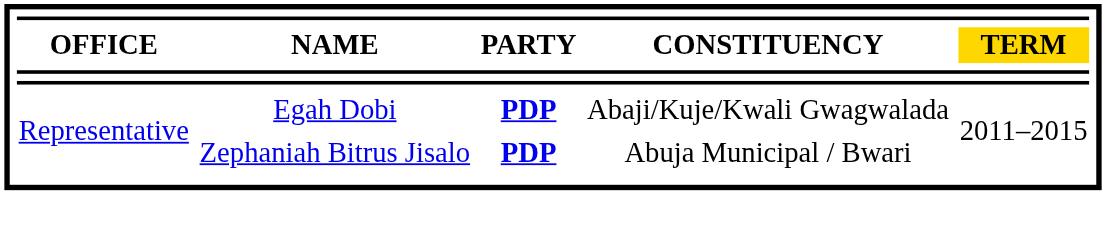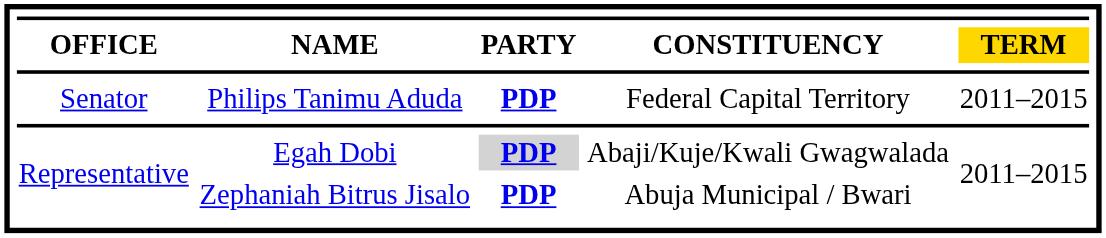+ row: Senator | Philips Tanimu Aduda | PDP | Federal Capital Territory | 2011–2015
Egah Dobi | column 3: no background -> lightgrey background
